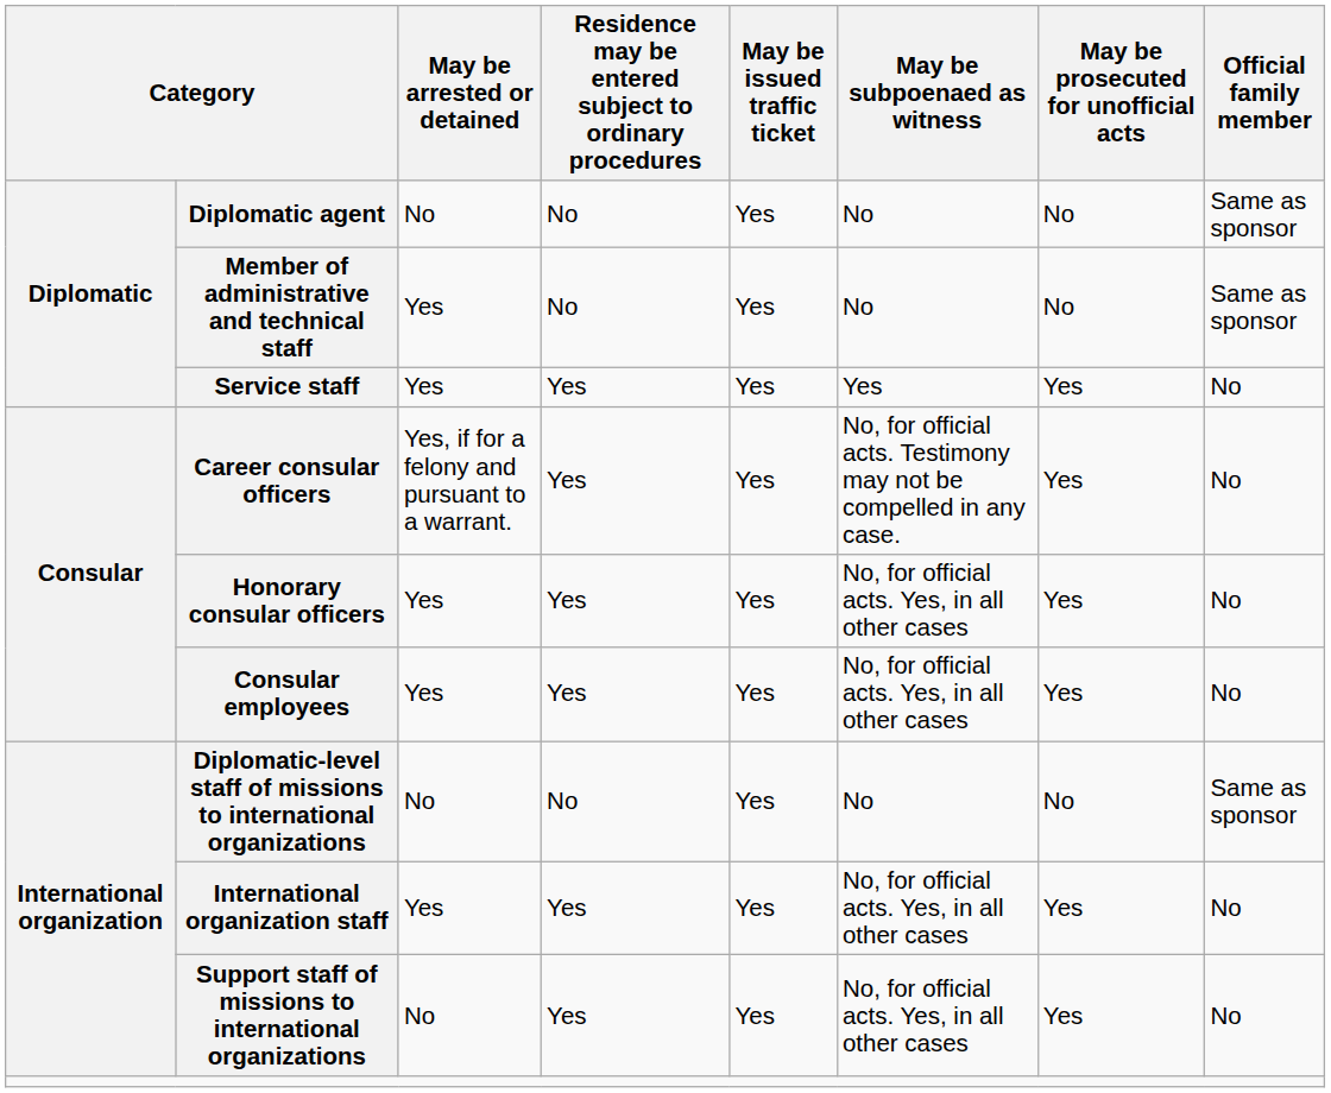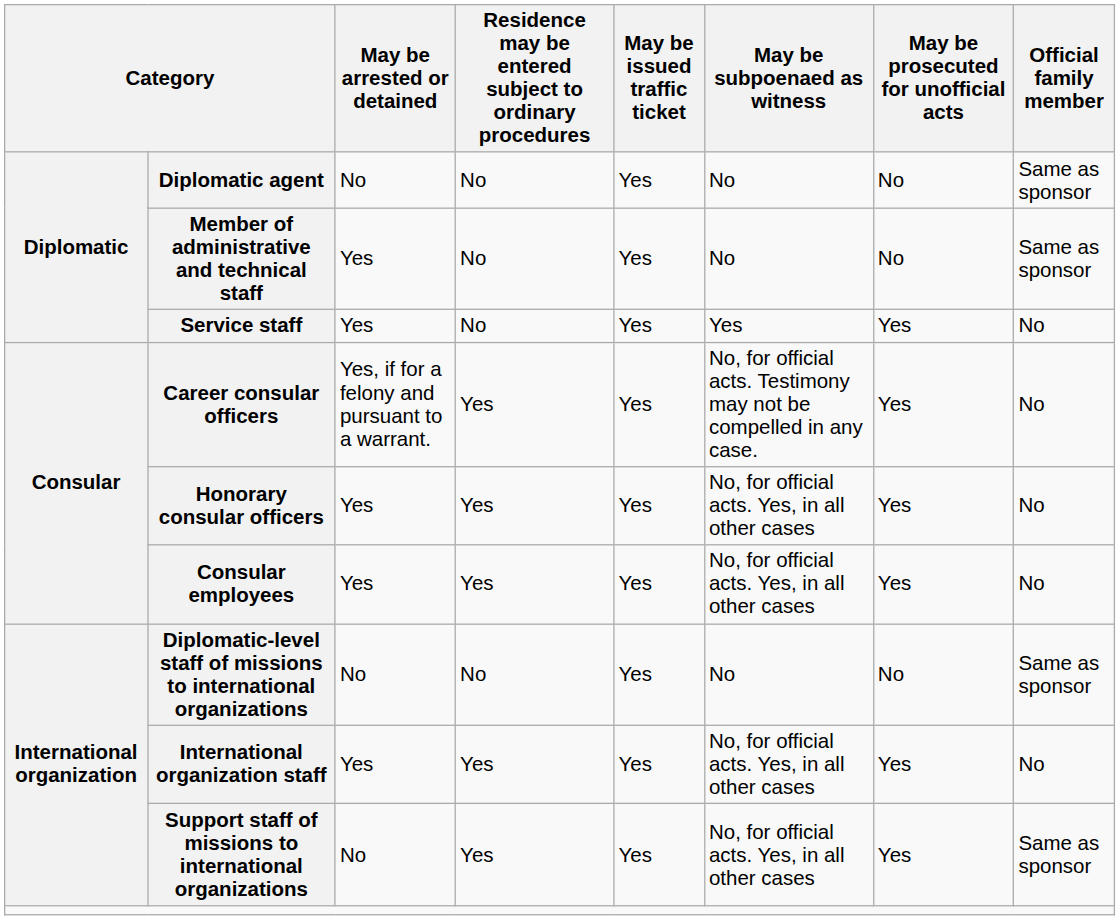Service staff | Residence may be entered subject to ordinary procedures: Yes -> No
Support staff of missions to international organizations | Official family member: No -> Same as sponsor
